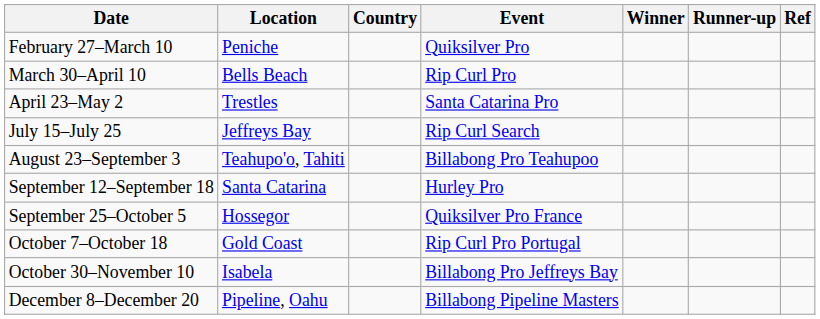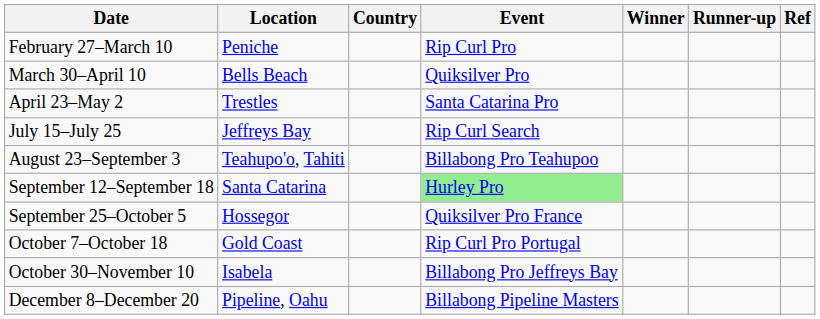February 27–March 10 | Event: Quiksilver Pro -> Rip Curl Pro
March 30–April 10 | Event: Rip Curl Pro -> Quiksilver Pro
September 12–September 18 | Event: no background -> lightgreen background
